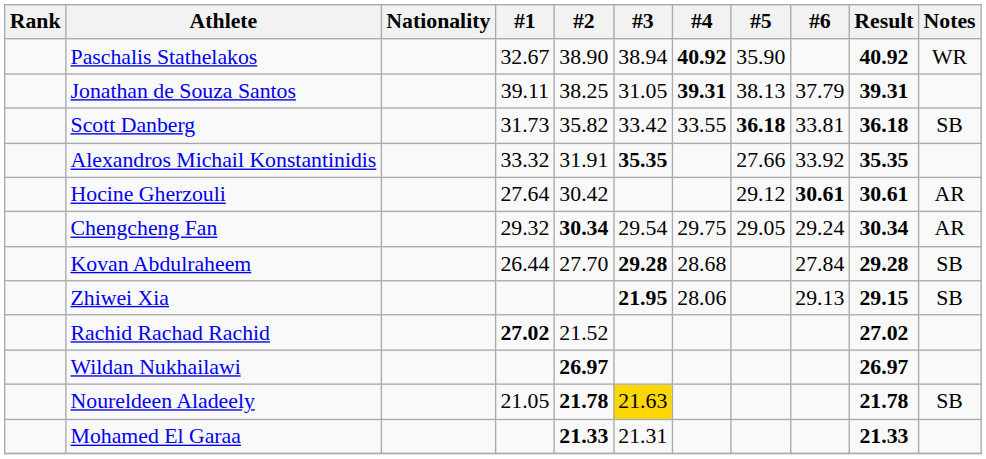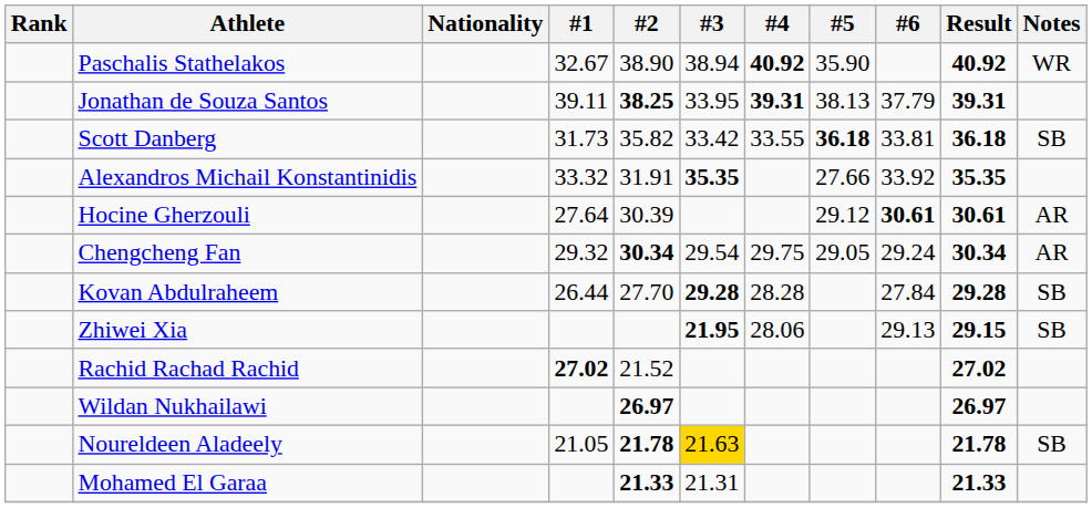Jonathan de Souza Santos | #2: normal -> bold
Jonathan de Souza Santos | #3: 31.05 -> 33.95
Hocine Gherzouli | #2: 30.42 -> 30.39
Kovan Abdulraheem | #4: 28.68 -> 28.28
